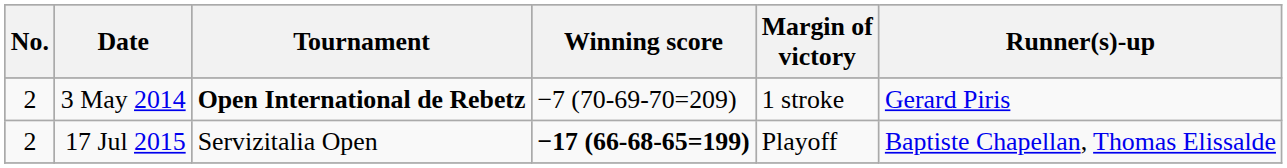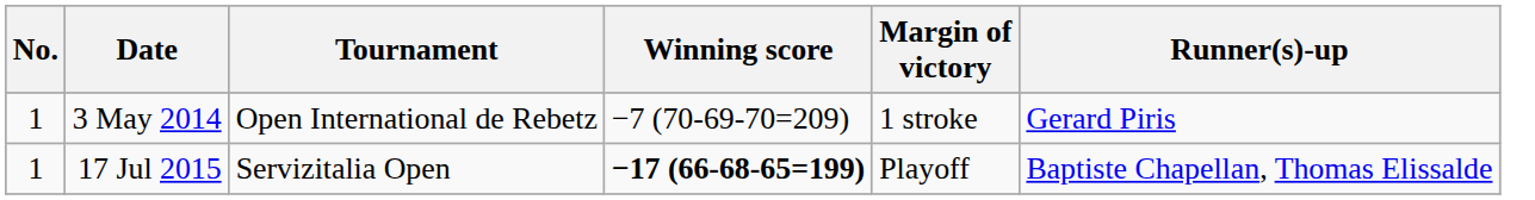3 May 2014 | No.: 2 -> 1
3 May 2014 | Tournament: bold -> normal
17 Jul 2015 | No.: 2 -> 1
